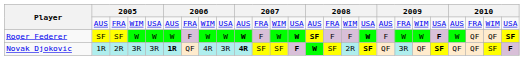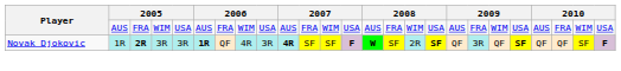- row: Roger Federer | SF | SF | W | W | W | F | W | W | W | F | W | W | SF | F | F | W | F | W | W | F | W | QF | QF | SF
Novak Djokovic | column 3: normal -> bold
